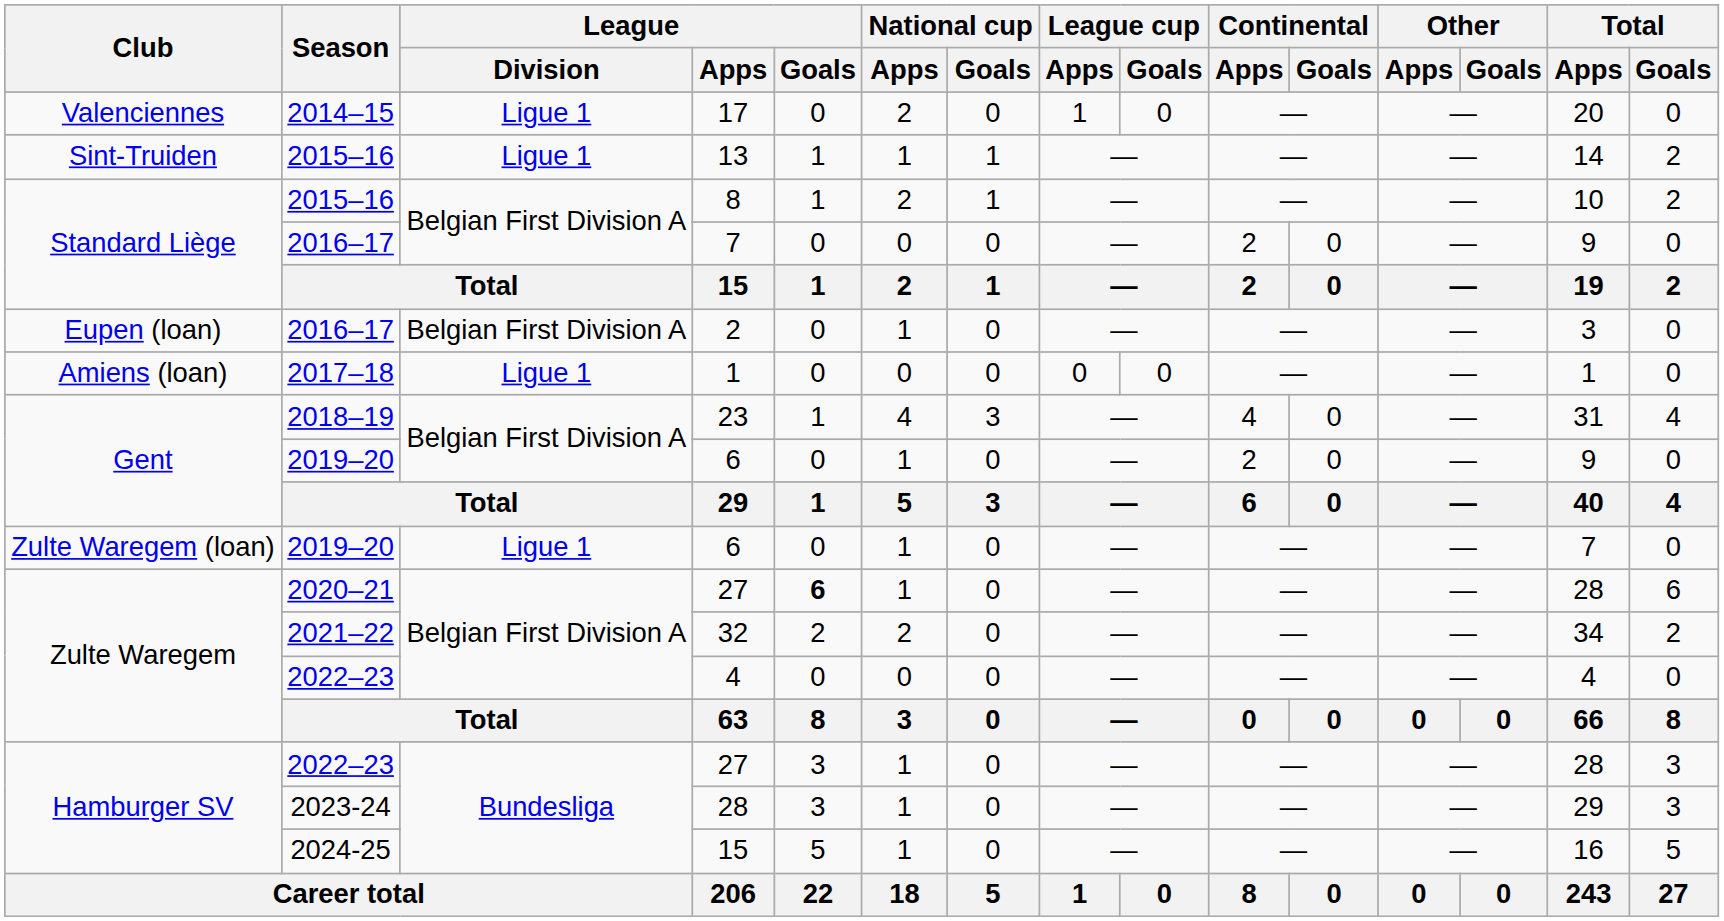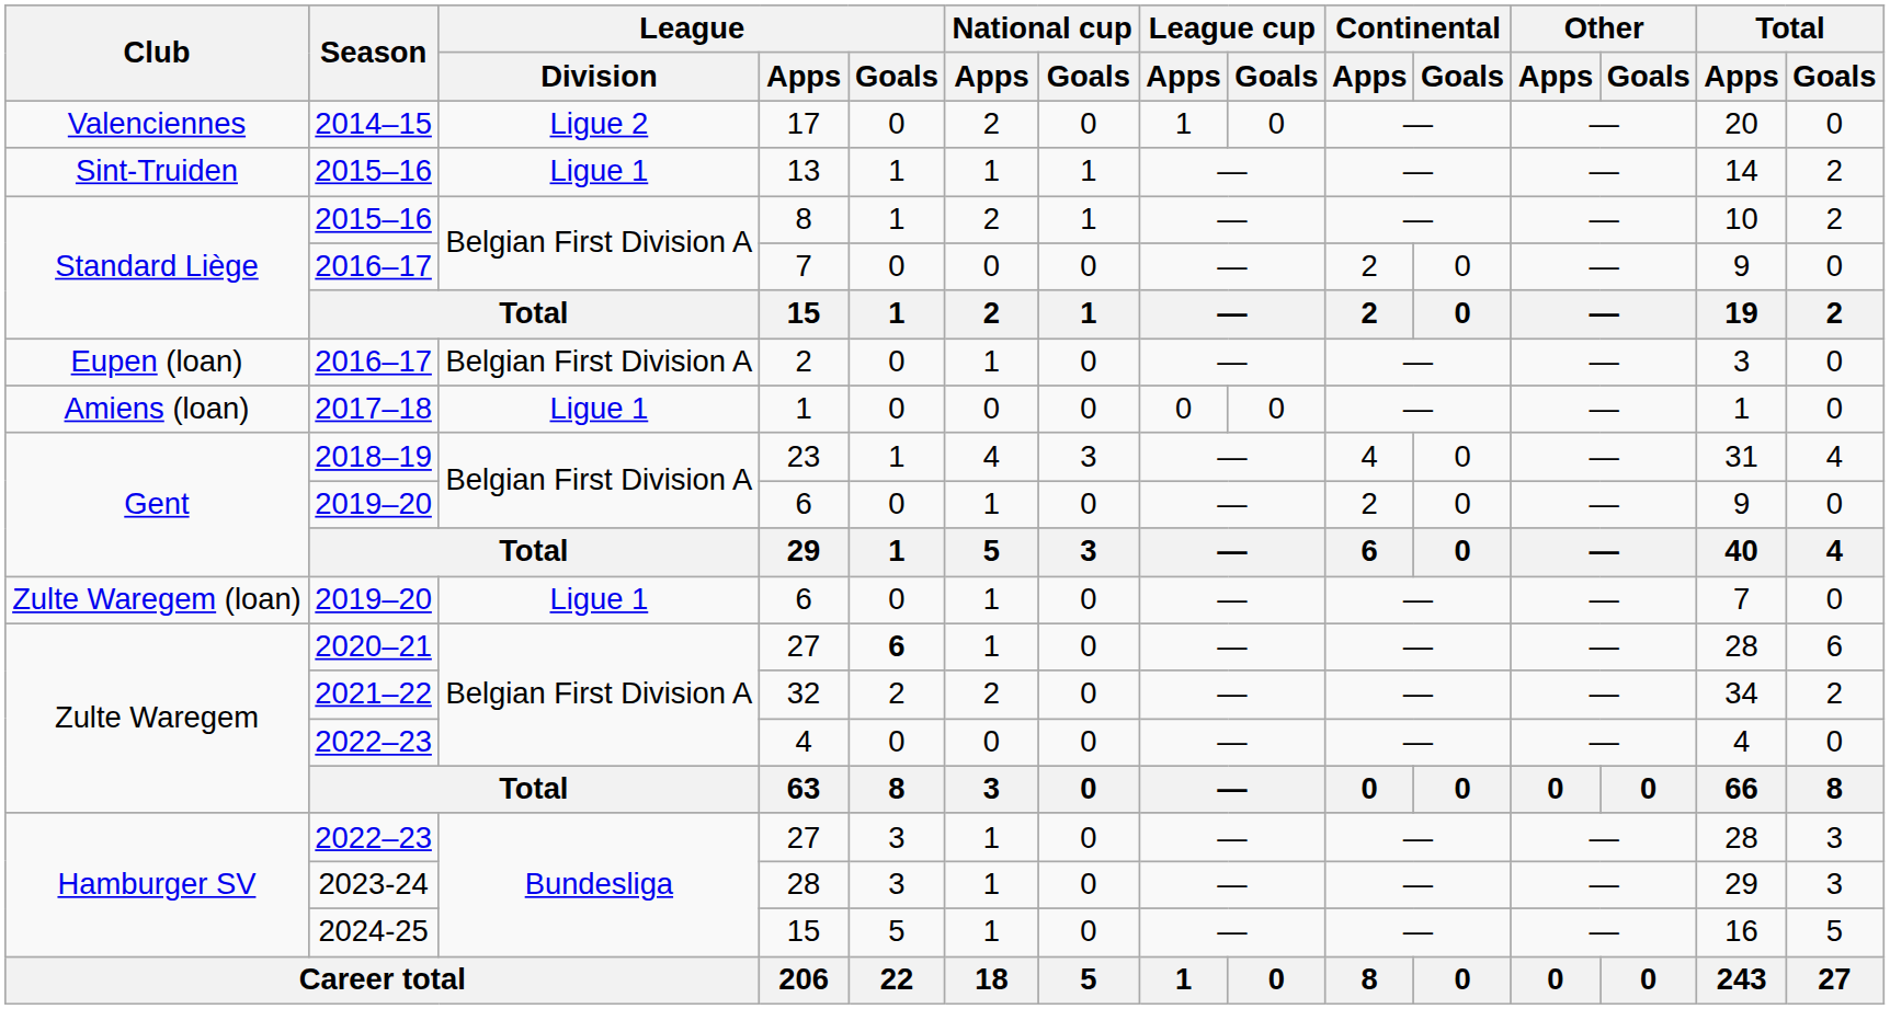17 | League / Division: Ligue 1 -> Ligue 2
